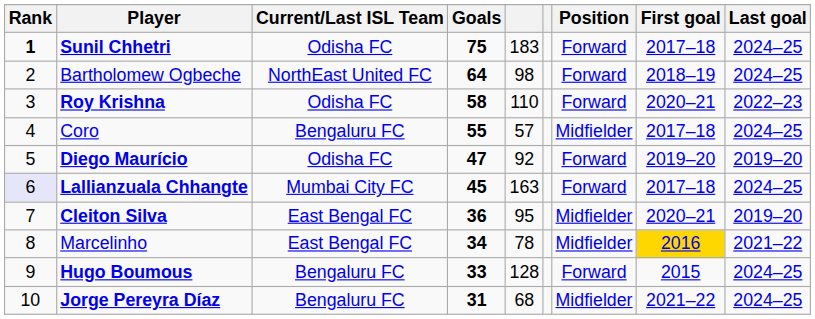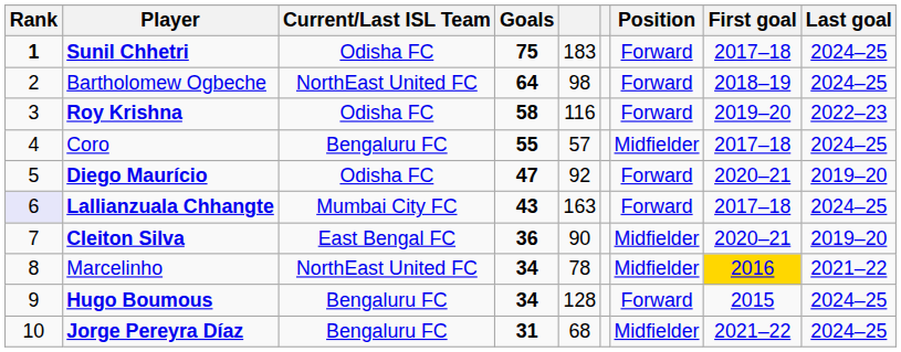Roy Krishna | column 5: 110 -> 116
Roy Krishna | First goal: 2020–21 -> 2019–20
Diego Maurício | First goal: 2019–20 -> 2020–21
Lallianzuala Chhangte | Goals: 45 -> 43
Cleiton Silva | column 5: 95 -> 90
Marcelinho | Current/Last ISL Team: East Bengal FC -> NorthEast United FC
Hugo Boumous | Goals: 33 -> 34
